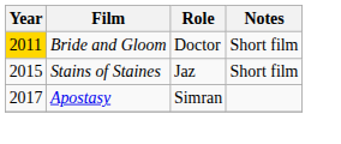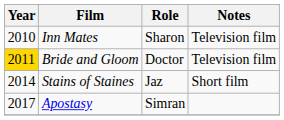+ row: 2010 | Inn Mates | Sharon | Television film
Bride and Gloom | Notes: Short film -> Television film
Stains of Staines | Year: 2015 -> 2014
